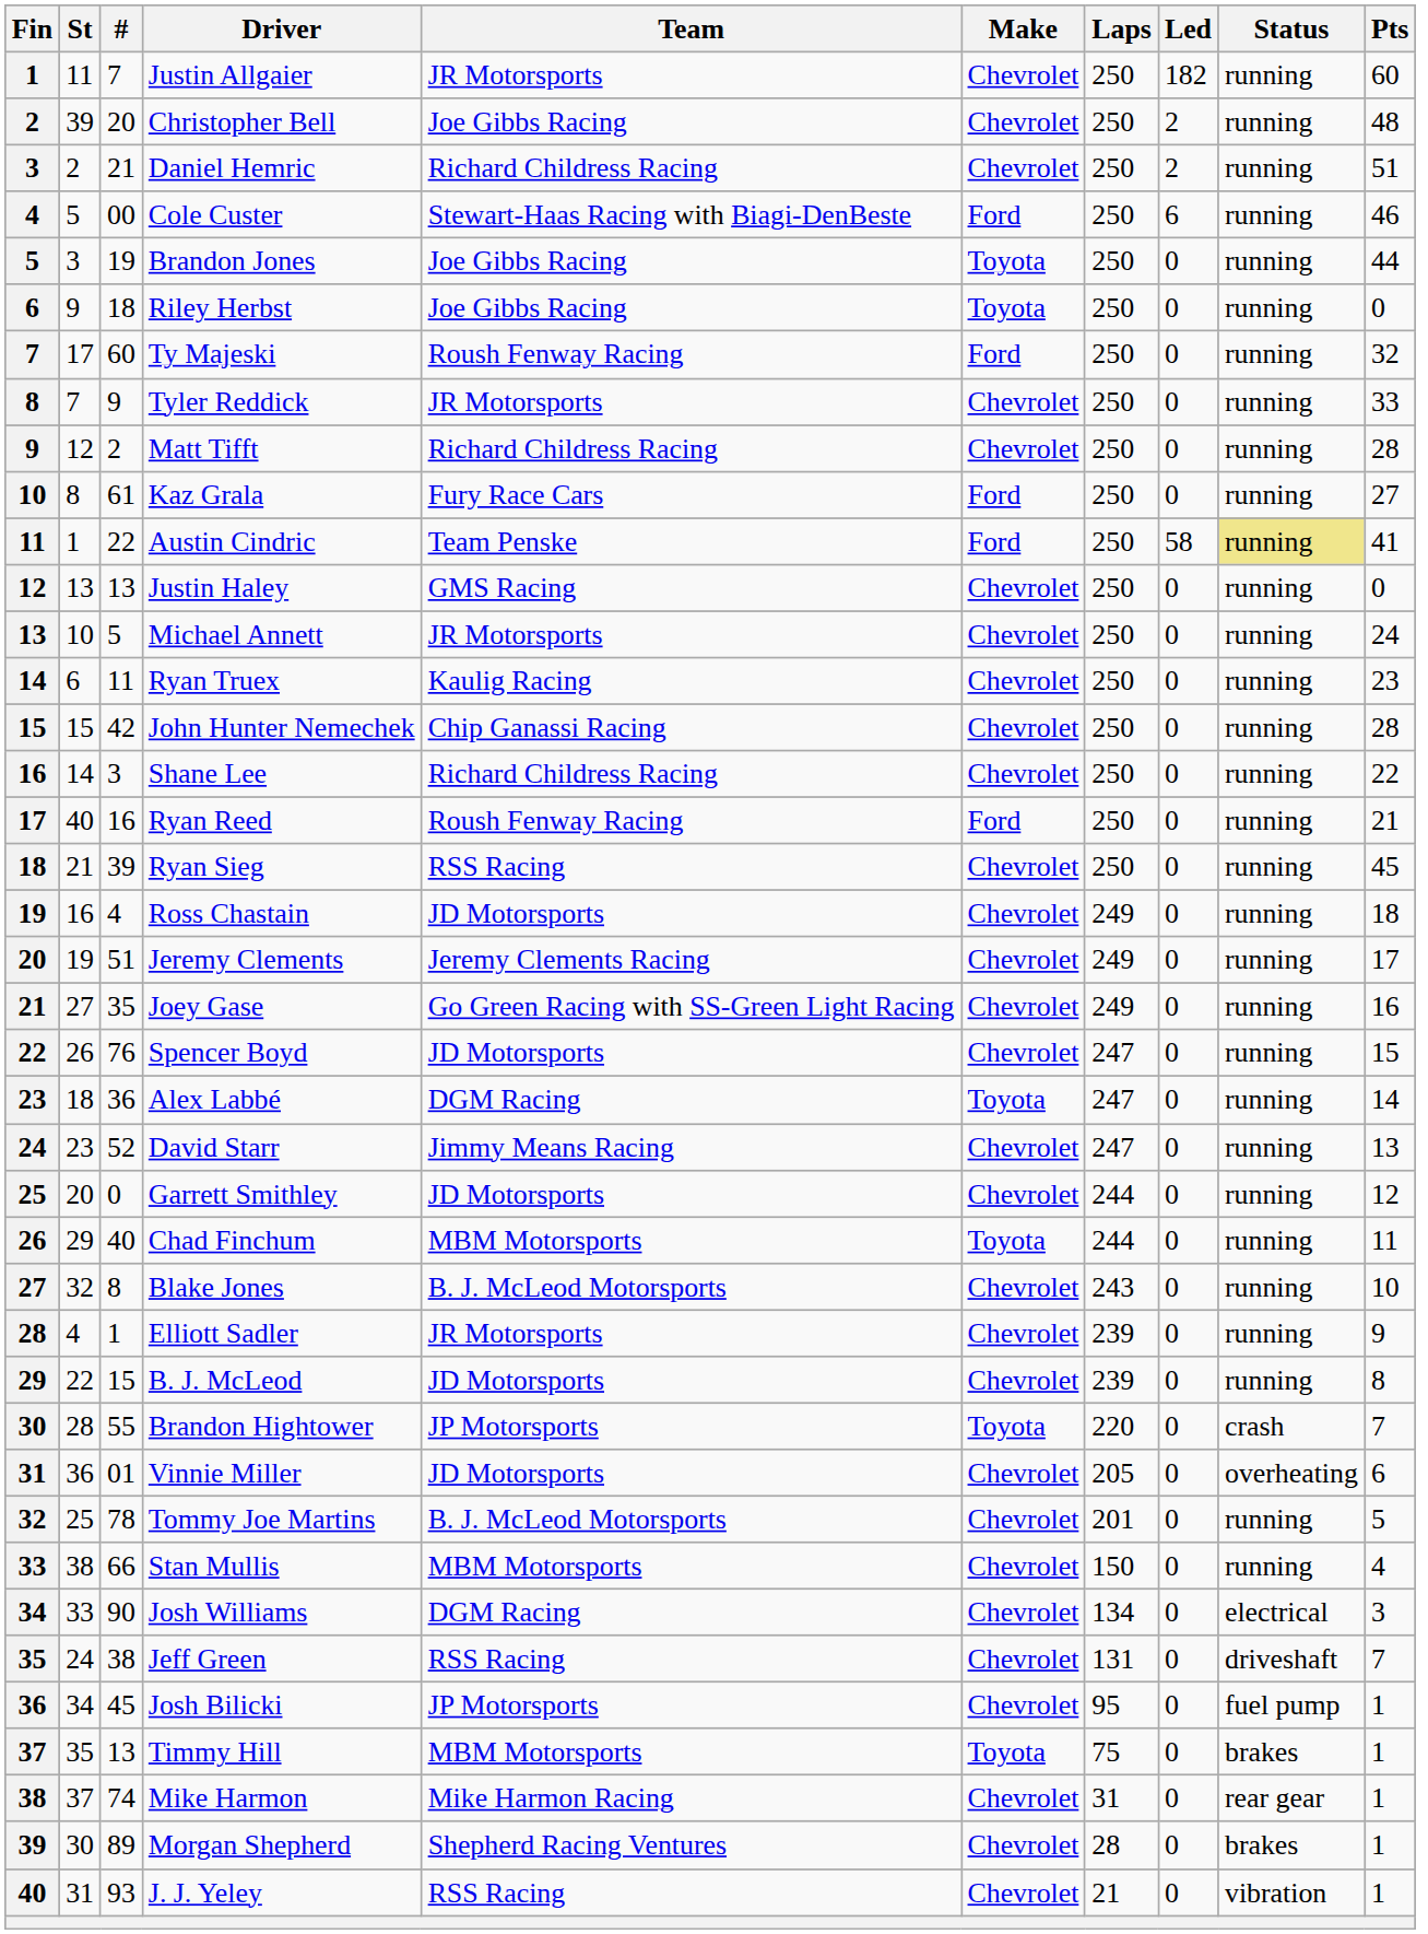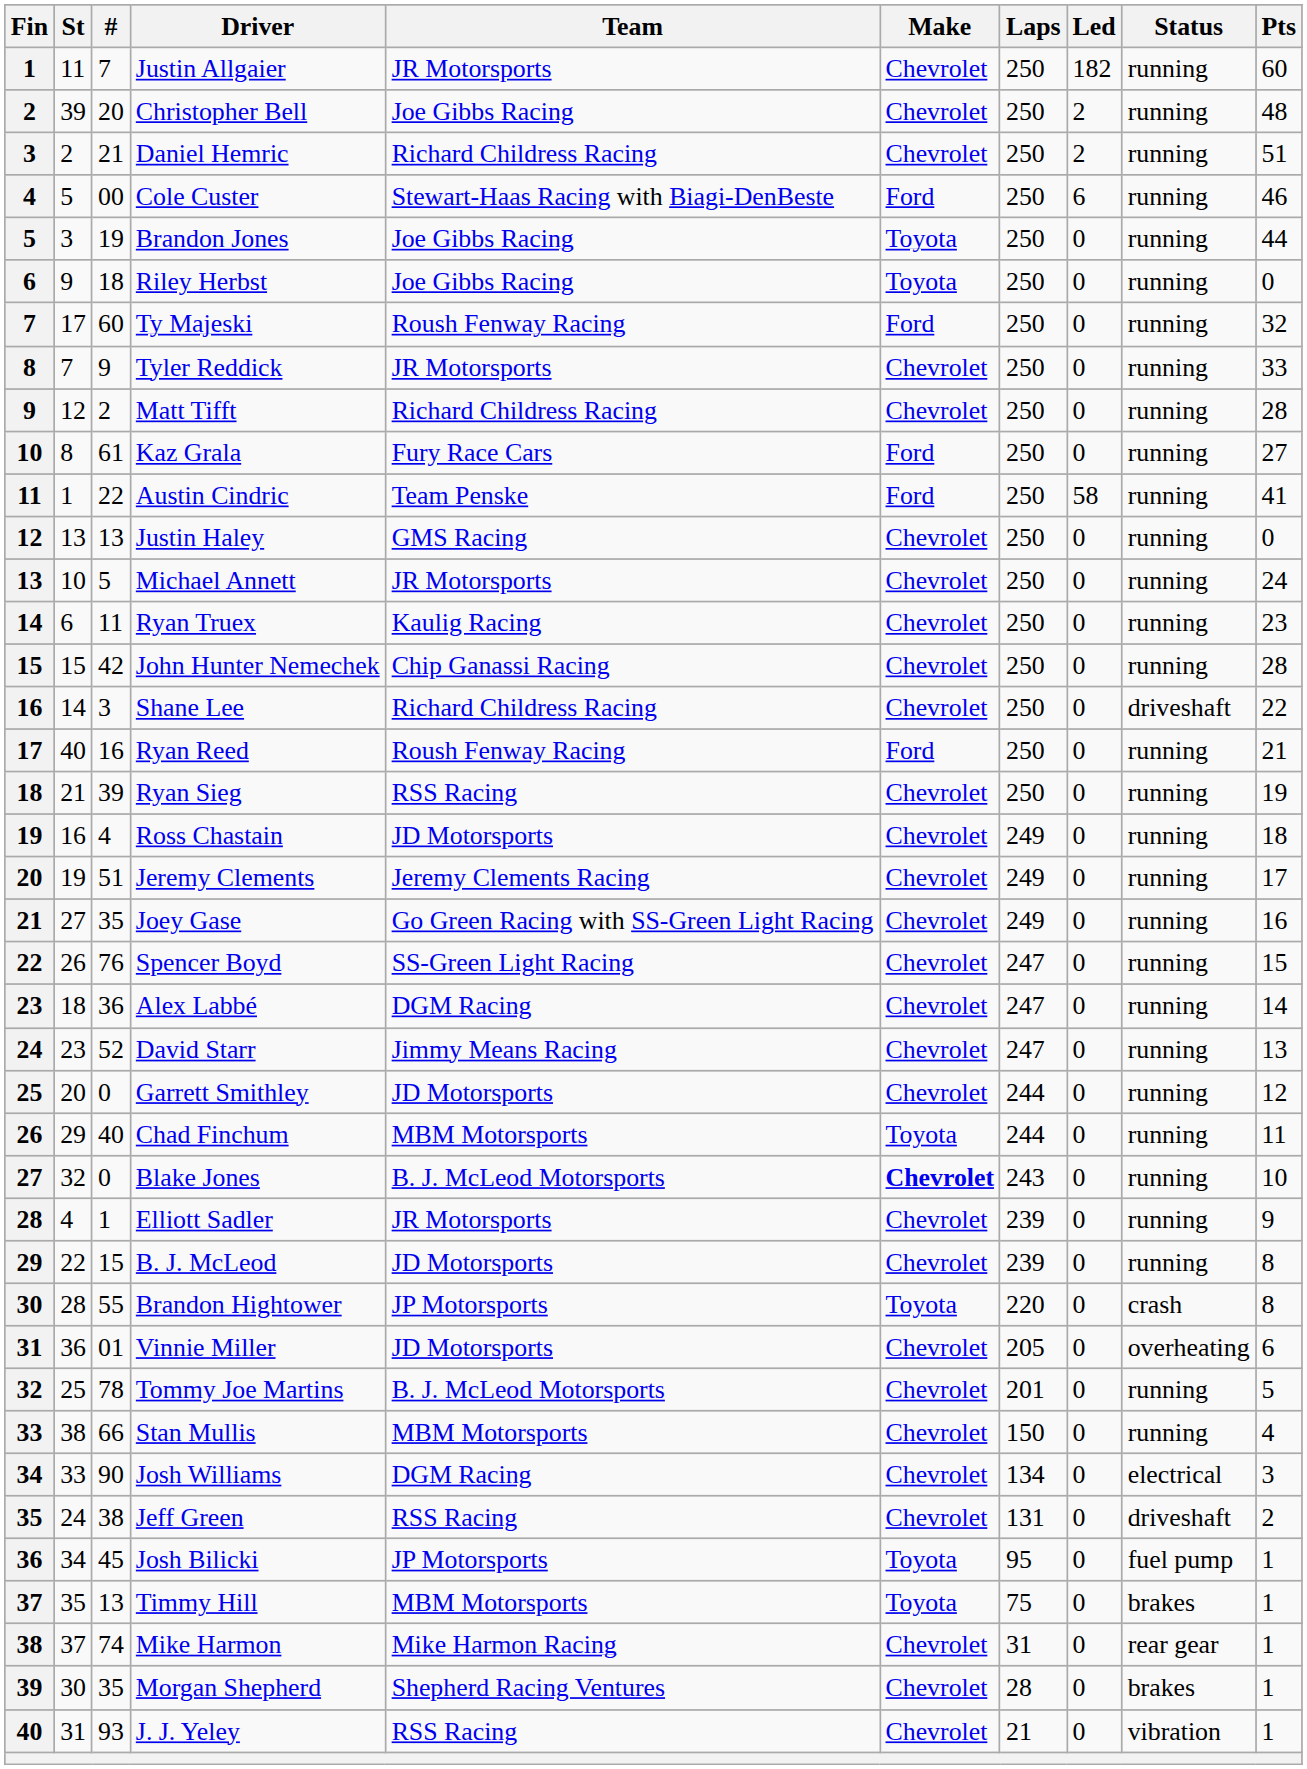Austin Cindric | Status: khaki background -> no background
Shane Lee | Status: running -> driveshaft
Ryan Sieg | Pts: 45 -> 19
Spencer Boyd | Team: JD Motorsports -> SS-Green Light Racing
Alex Labbé | Make: Toyota -> Chevrolet
Blake Jones | #: 8 -> 0
Blake Jones | Make: normal -> bold
Brandon Hightower | Pts: 7 -> 8
Jeff Green | Pts: 7 -> 2
Josh Bilicki | Make: Chevrolet -> Toyota
Morgan Shepherd | #: 89 -> 35
